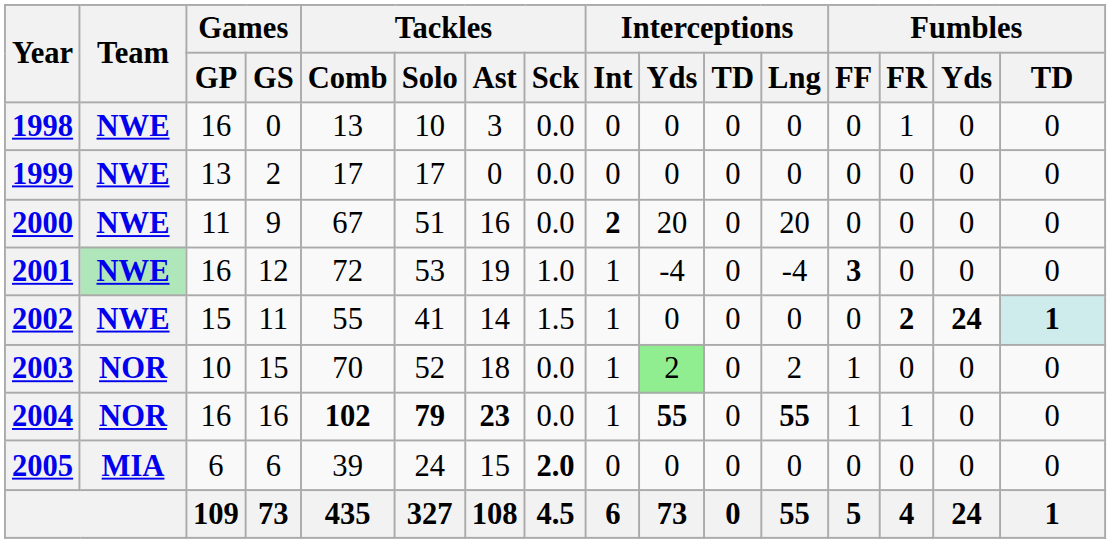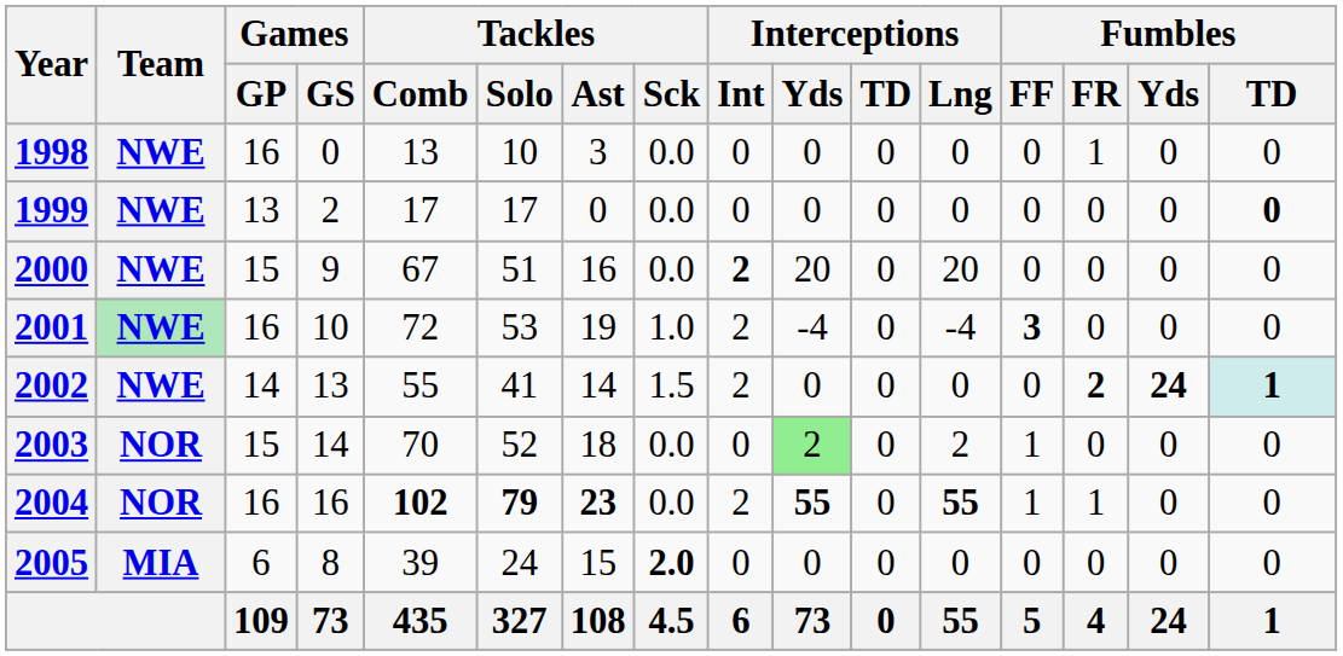1999 | Fumbles / TD: normal -> bold
2000 | Games / GP: 11 -> 15
2001 | Games / GS: 12 -> 10
2001 | Interceptions / Int: 1 -> 2
2002 | Games / GP: 15 -> 14
2002 | Games / GS: 11 -> 13
2002 | Interceptions / Int: 1 -> 2
2003 | Games / GP: 10 -> 15
2003 | Games / GS: 15 -> 14
2003 | Interceptions / Int: 1 -> 0
2004 | Interceptions / Int: 1 -> 2
2005 | Games / GS: 6 -> 8
